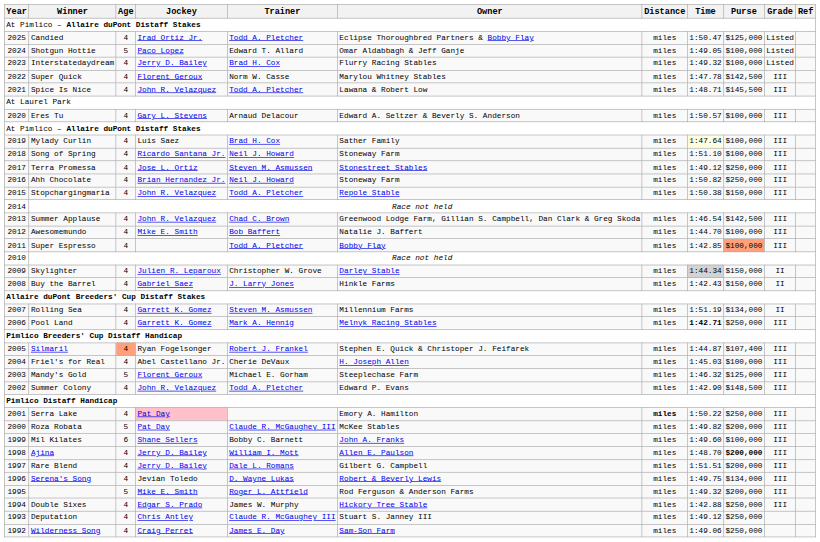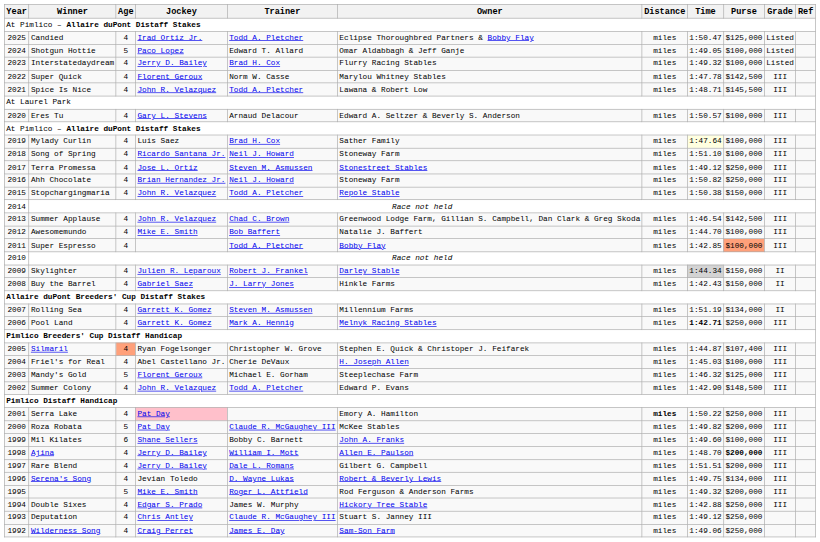Skylighter | Trainer: Christopher W. Grove -> Robert J. Frankel
Silmaril | Trainer: Robert J. Frankel -> Christopher W. Grove
